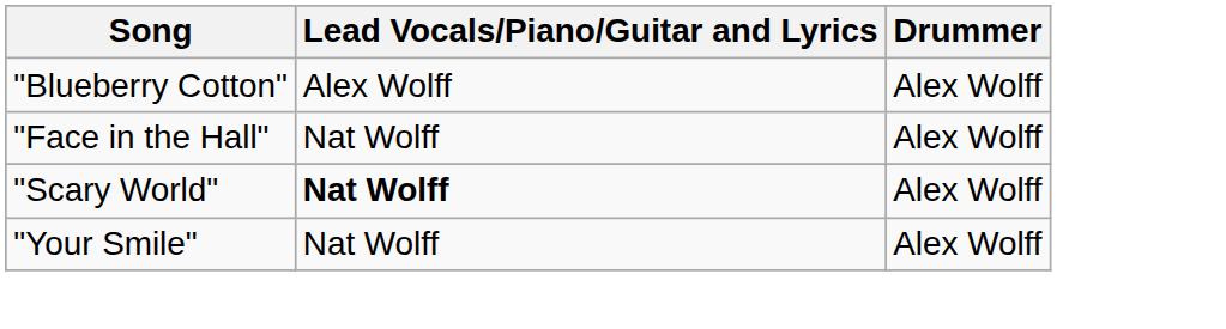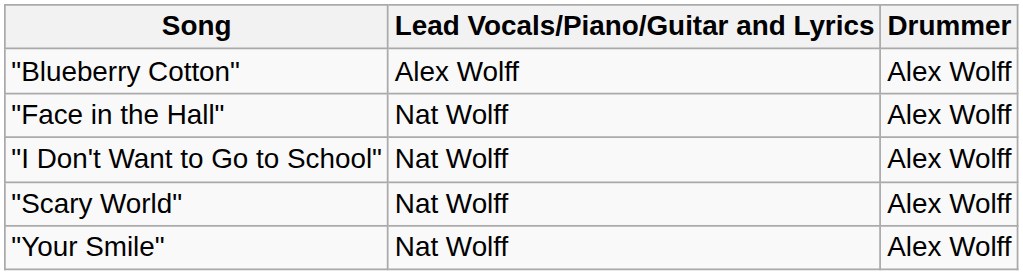+ row: "I Don't Want to Go to School" | Nat Wolff | Alex Wolff
"Scary World" | Lead Vocals/Piano/Guitar and Lyrics: bold -> normal
